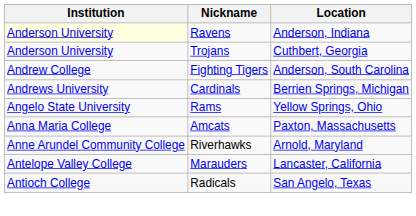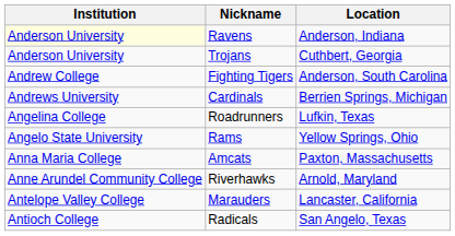+ row: Angelina College | Roadrunners | Lufkin, Texas
